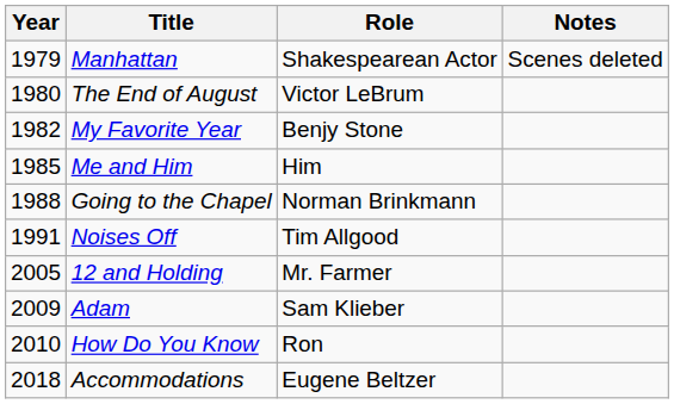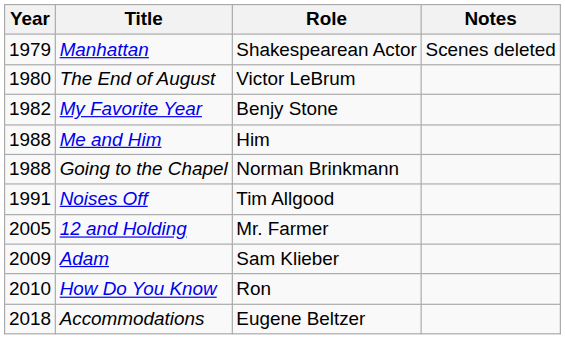Me and Him | Year: 1985 -> 1988
